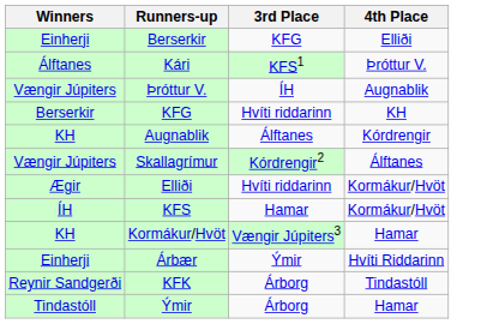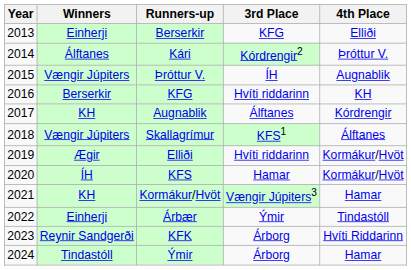+ column: Year | 2013 | 2014 | 2015 | 2016 | 2017 | 2018 | 2019 | 2020 | 2021 | 2022 | 2023 | 2024
Kári | 3rd Place: KFS1 -> Kórdrengir2
Skallagrímur | 3rd Place: Kórdrengir2 -> KFS1
Árbær | 4th Place: Hvíti Riddarinn -> Tindastóll
KFK | 4th Place: Tindastóll -> Hvíti Riddarinn
